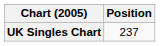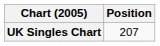UK Singles Chart | Position: 237 -> 207
